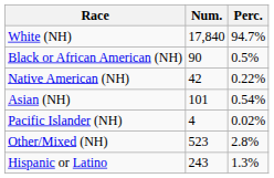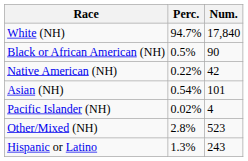columns swapped: Num. <-> Perc.
